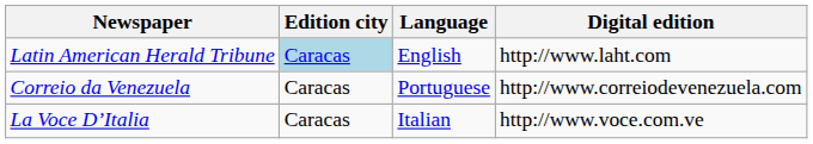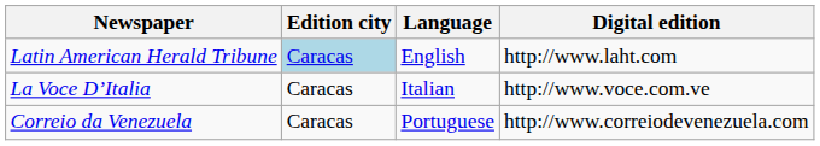rows swapped: Correio da Venezuela <-> La Voce D’Italia
